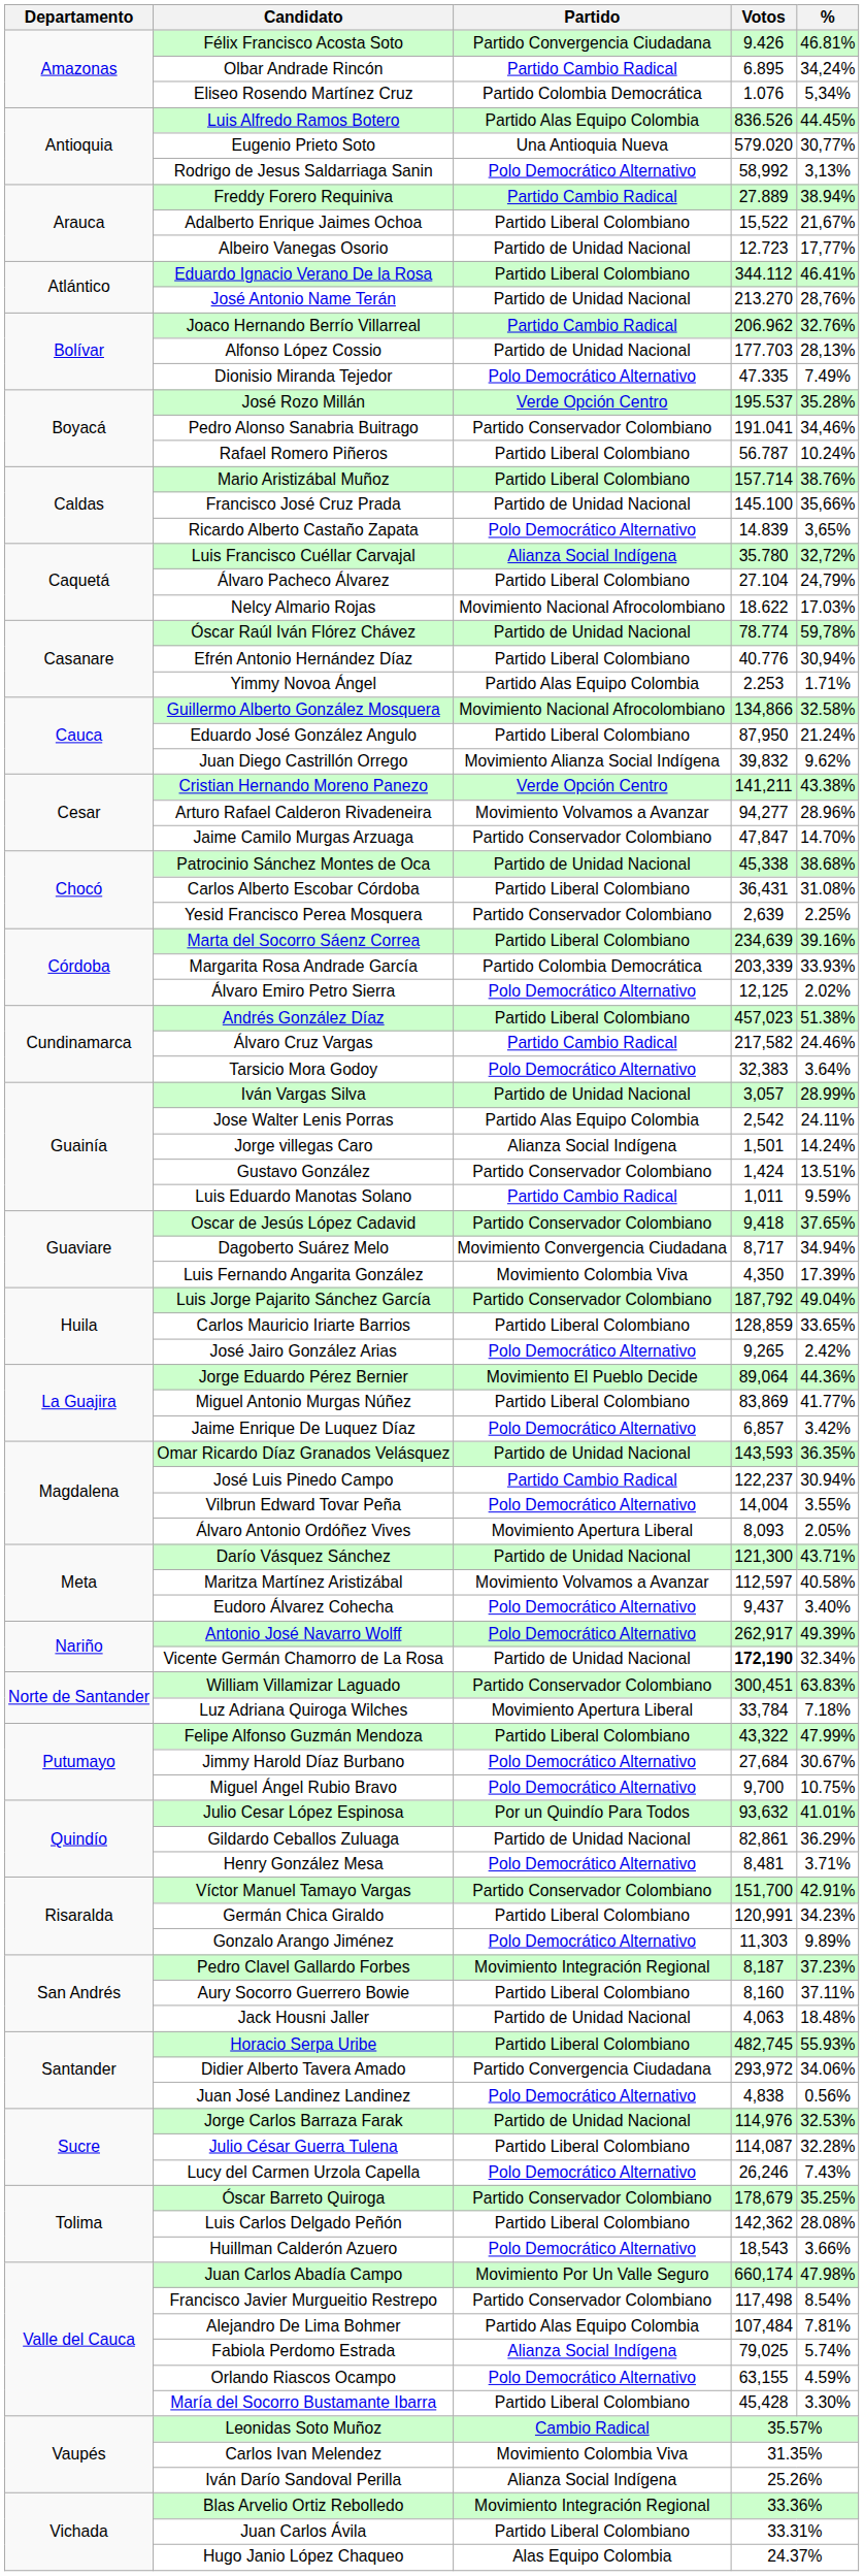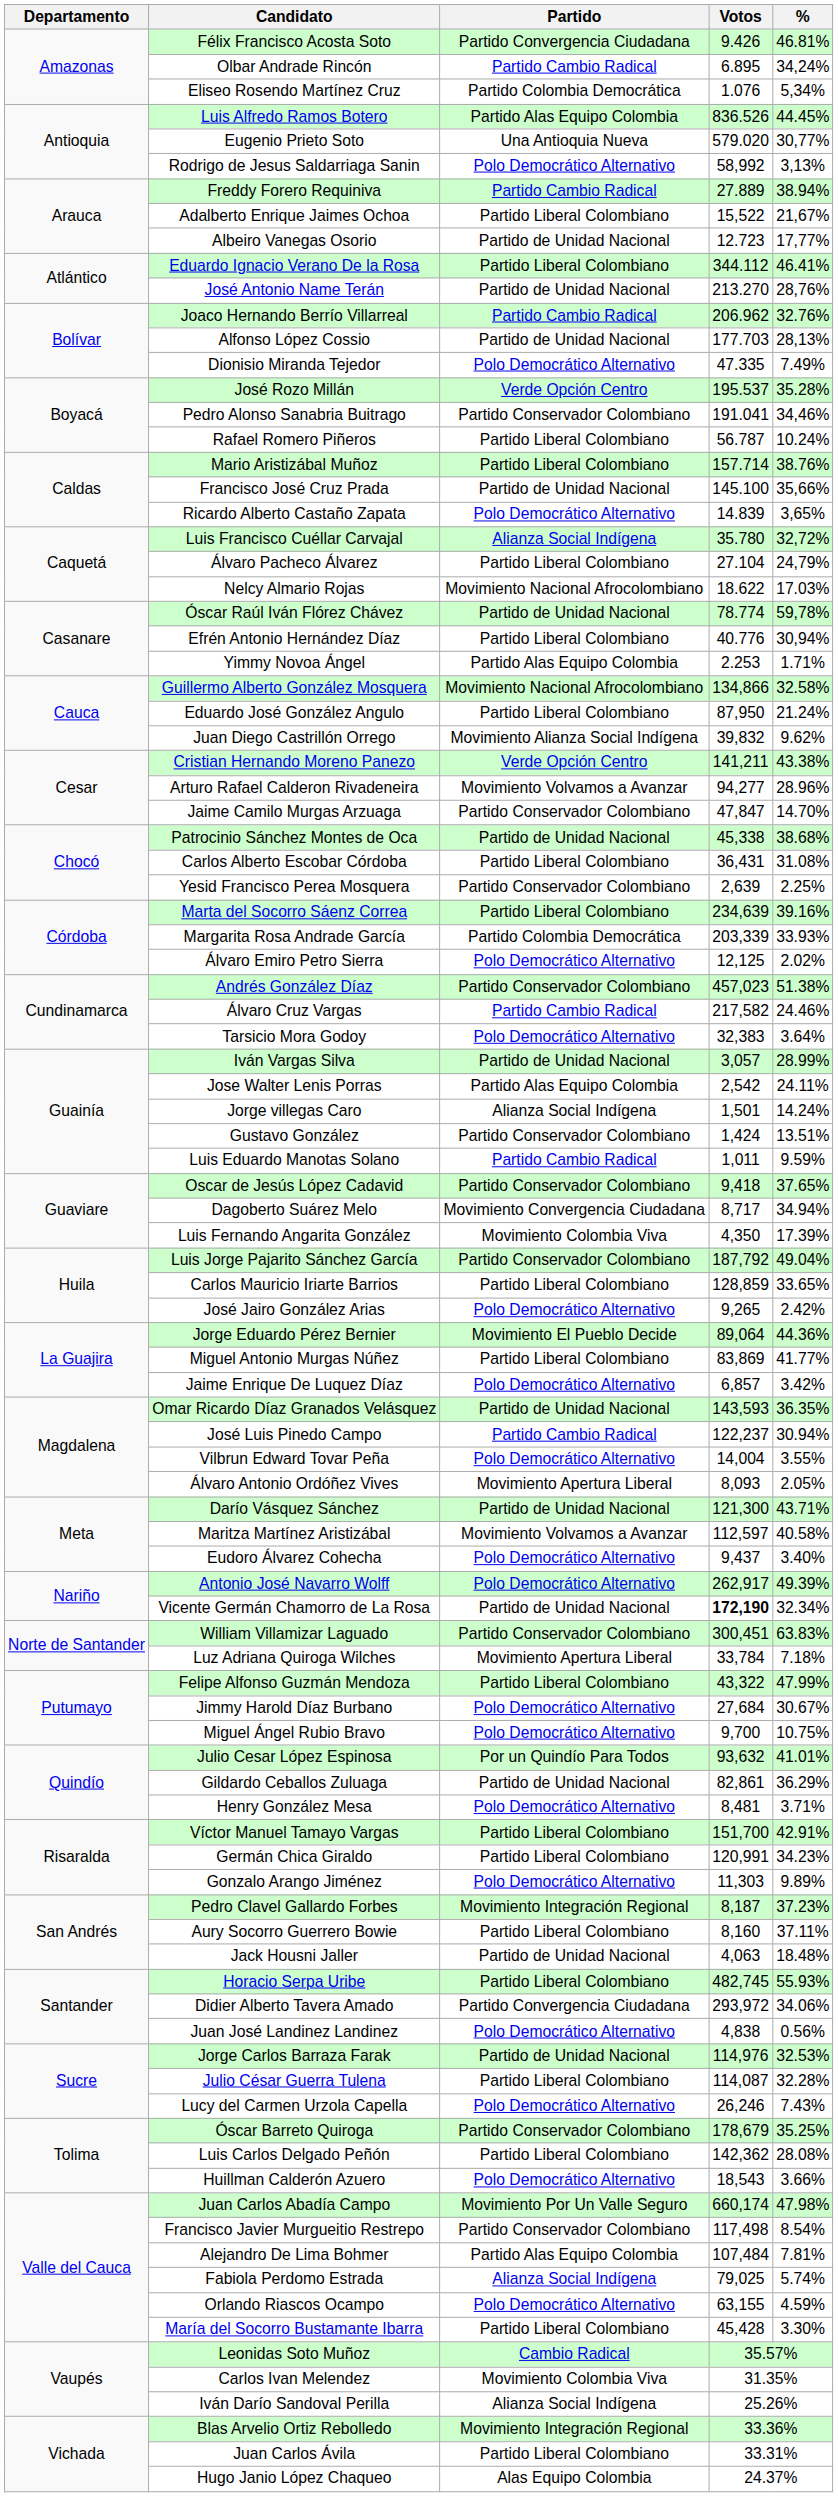Andrés González Díaz | Partido: Partido Liberal Colombiano -> Partido Conservador Colombiano
Víctor Manuel Tamayo Vargas | Partido: Partido Conservador Colombiano -> Partido Liberal Colombiano
